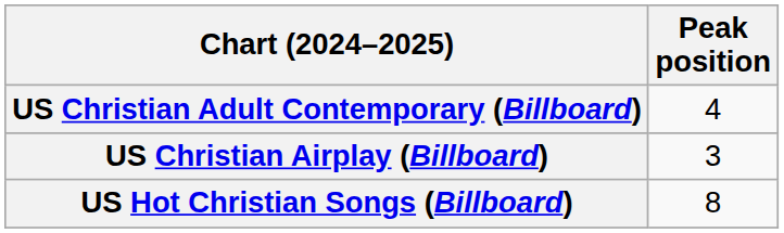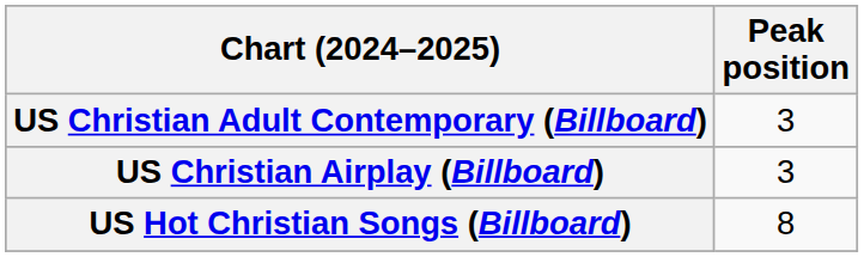US Christian Adult Contemporary (Billboard) | Peak position: 4 -> 3
